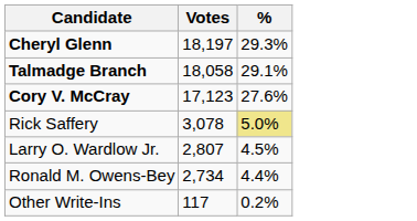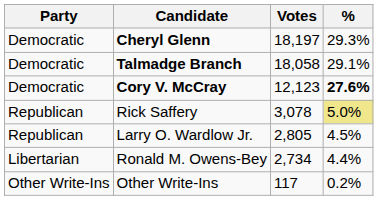+ column: Party | Democratic | Democratic | Democratic | Republican | Republican | Libertarian | Other Write-Ins
Cory V. McCray | Votes: 17,123 -> 12,123
Cory V. McCray | %: normal -> bold
Larry O. Wardlow Jr. | Votes: 2,807 -> 2,805
